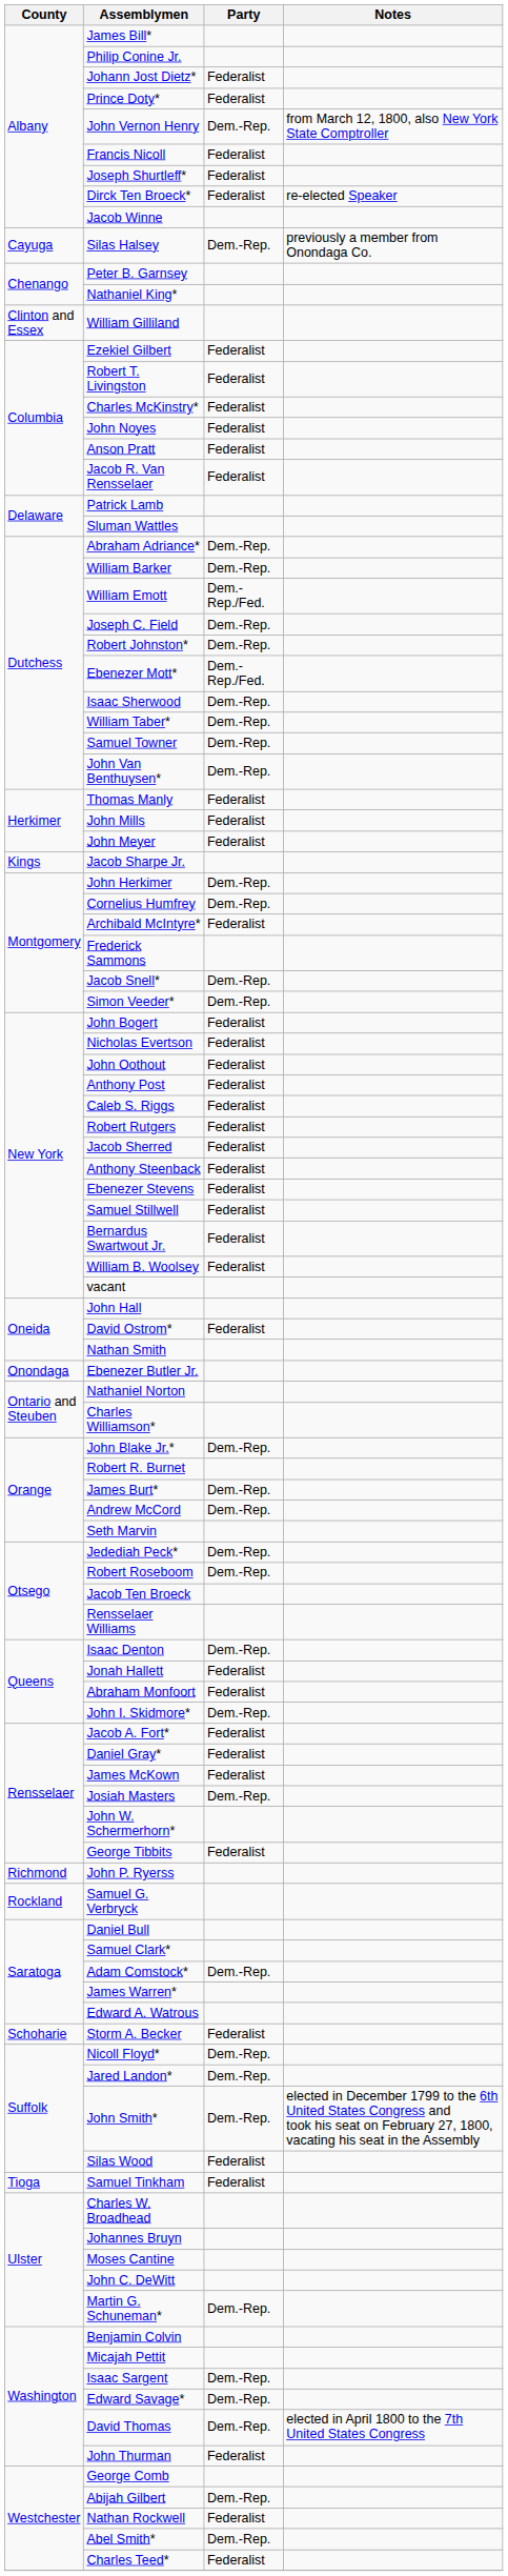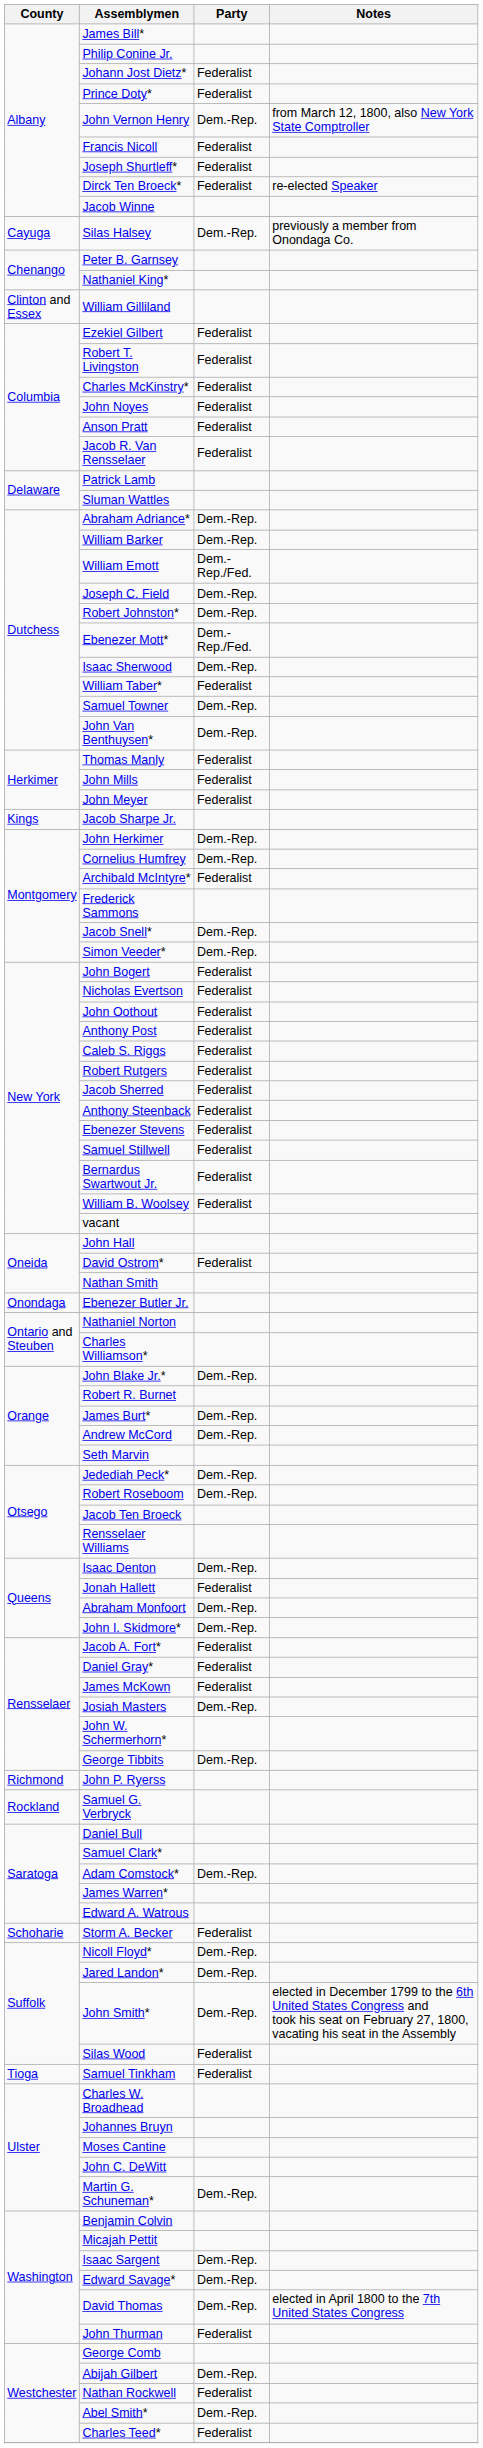William Taber* | Party: Dem.-Rep. -> Federalist
Abraham Monfoort | Party: Federalist -> Dem.-Rep.
George Tibbits | Party: Federalist -> Dem.-Rep.
